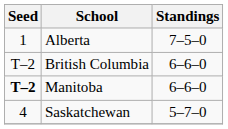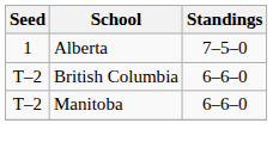Manitoba | Seed: bold -> normal
- row: 4 | Saskatchewan | 5–7–0
